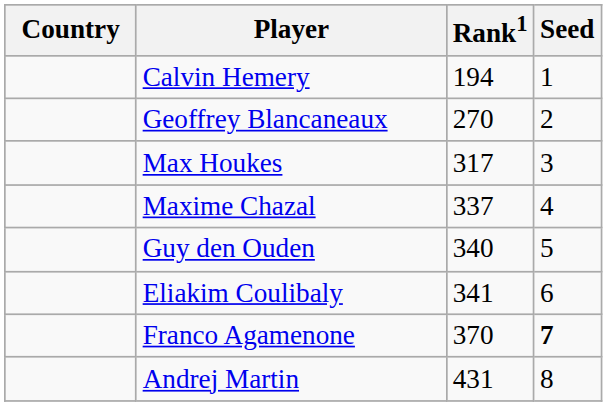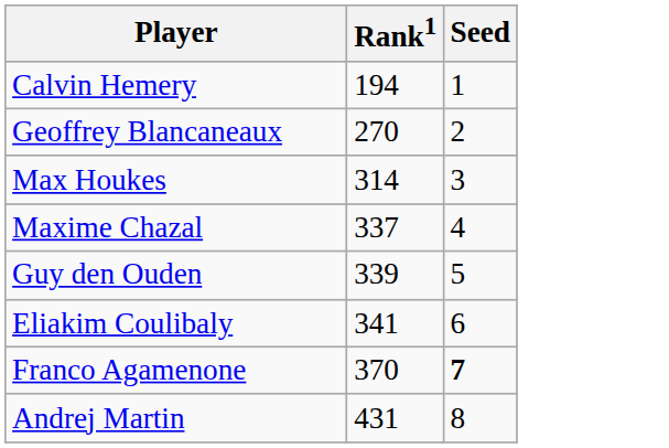- column: Country
Max Houkes | Rank1: 317 -> 314
Guy den Ouden | Rank1: 340 -> 339
